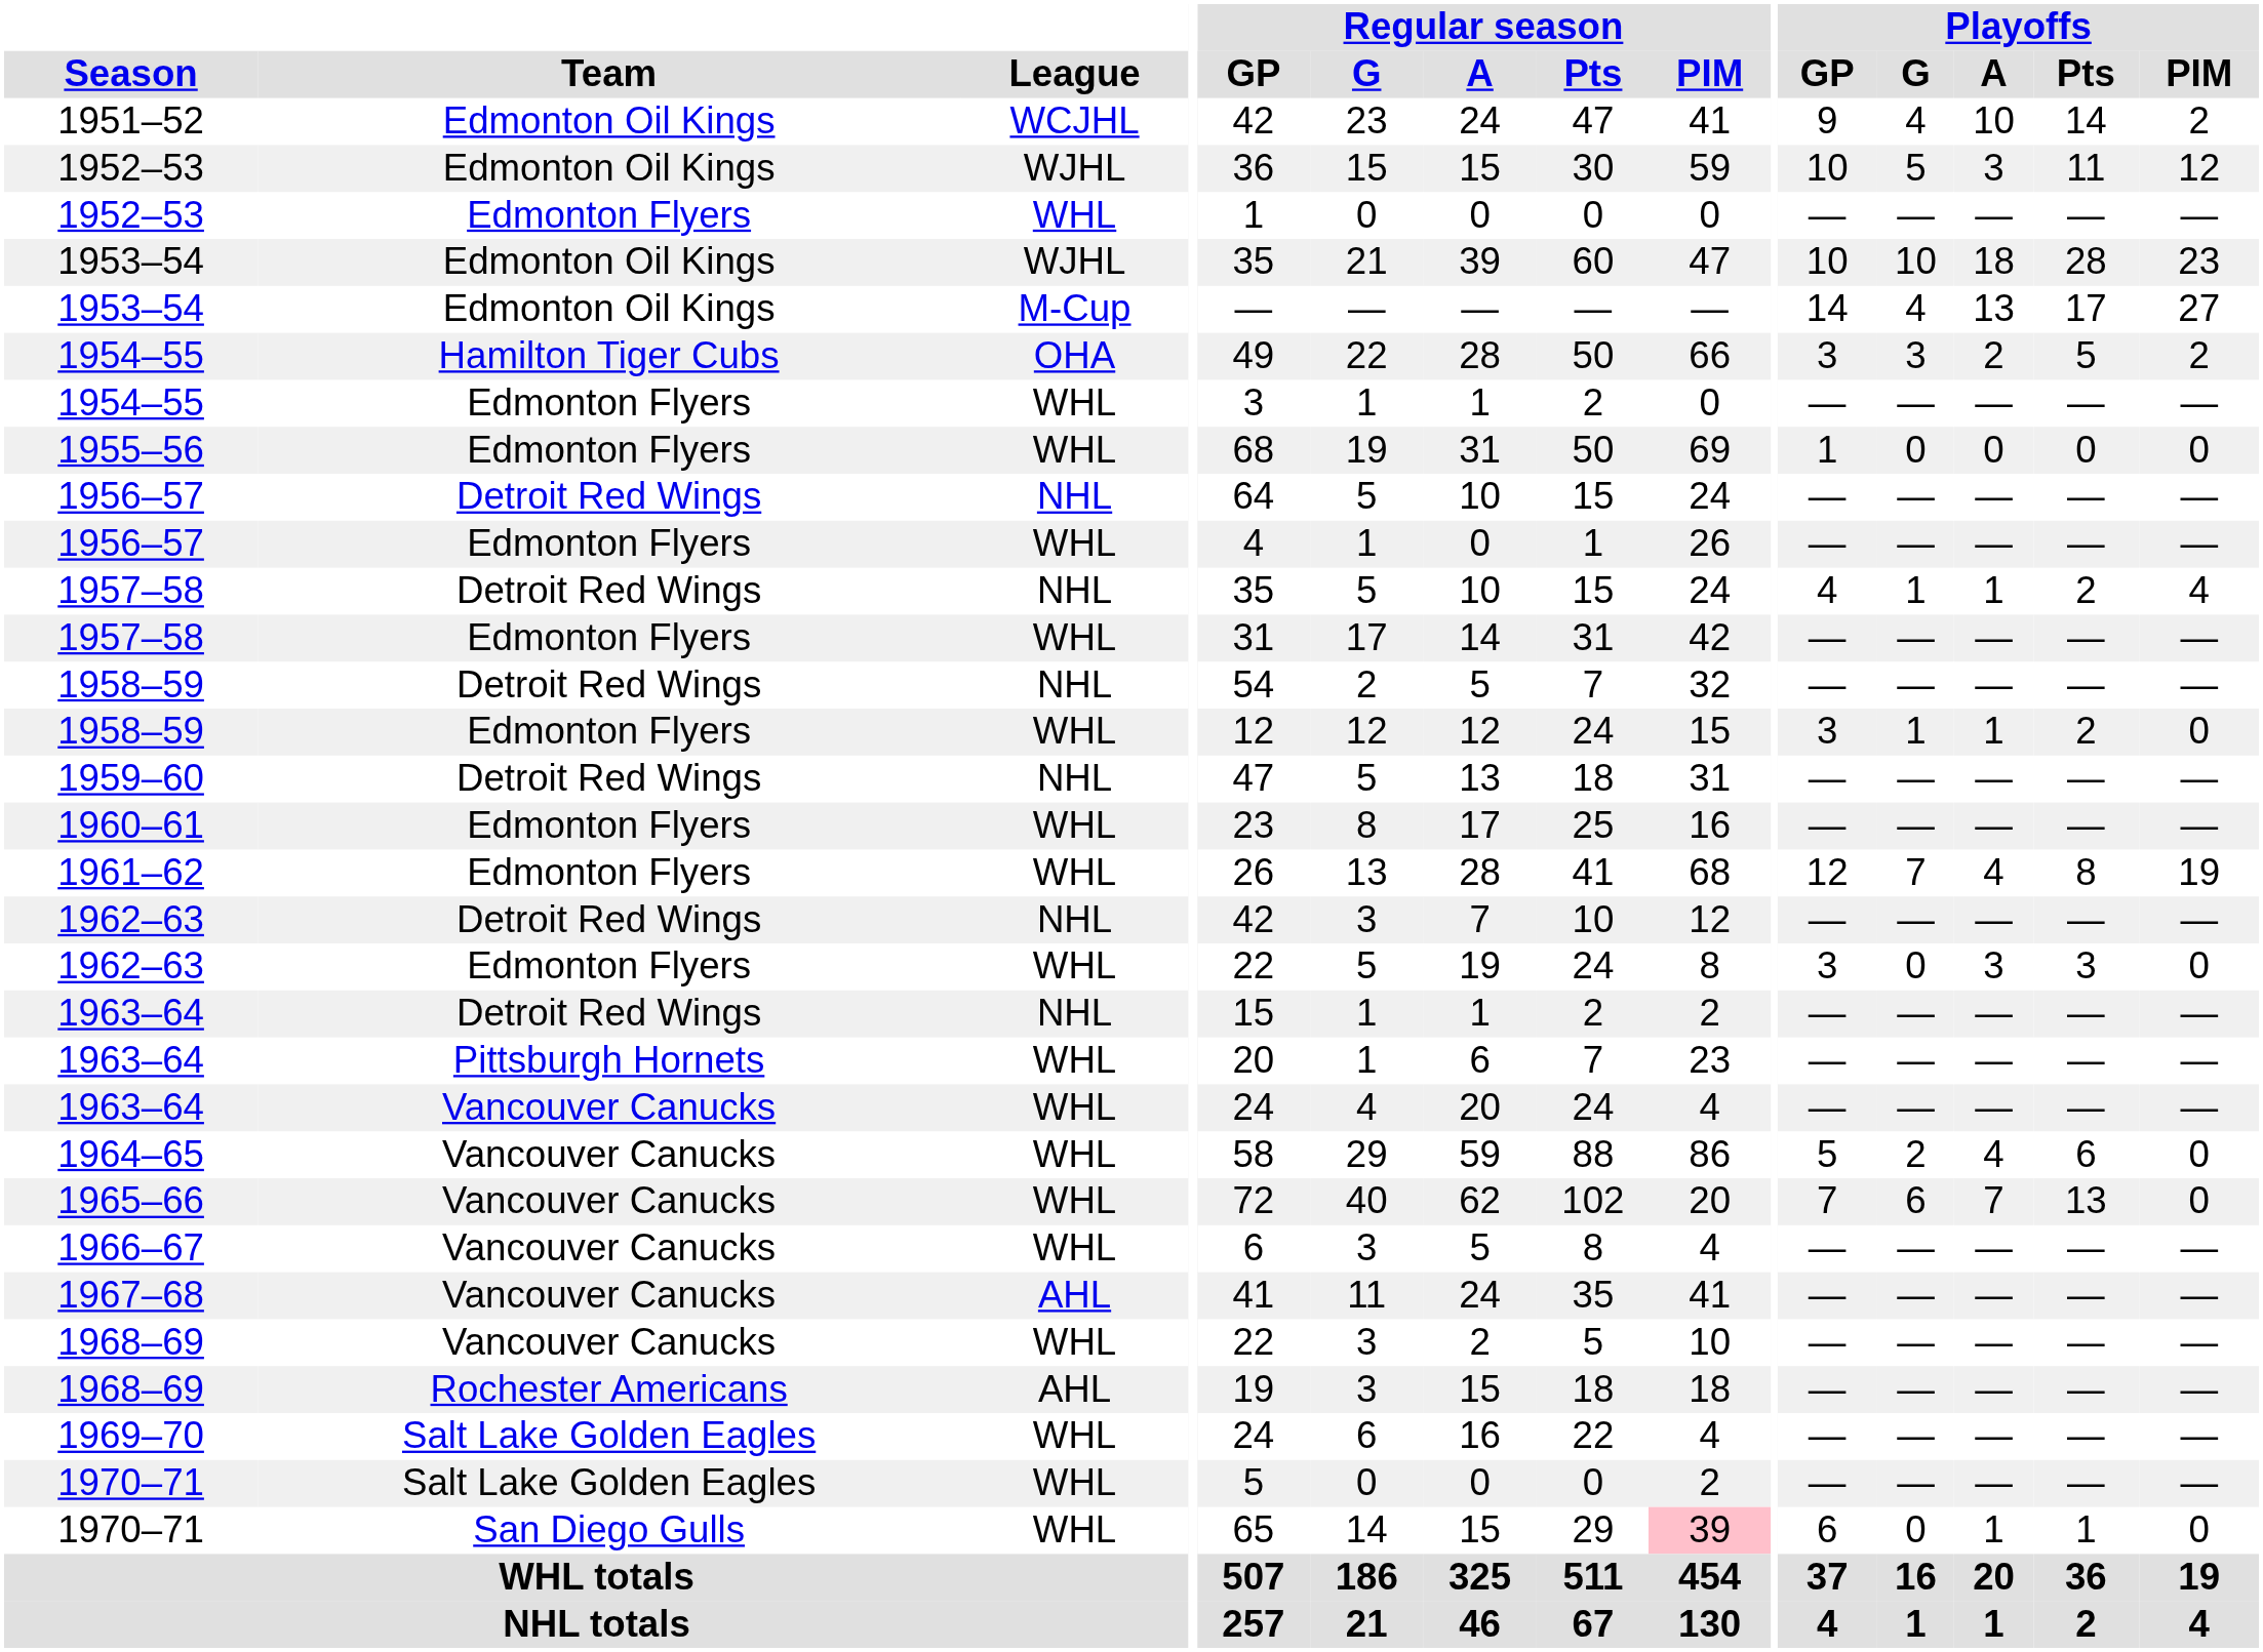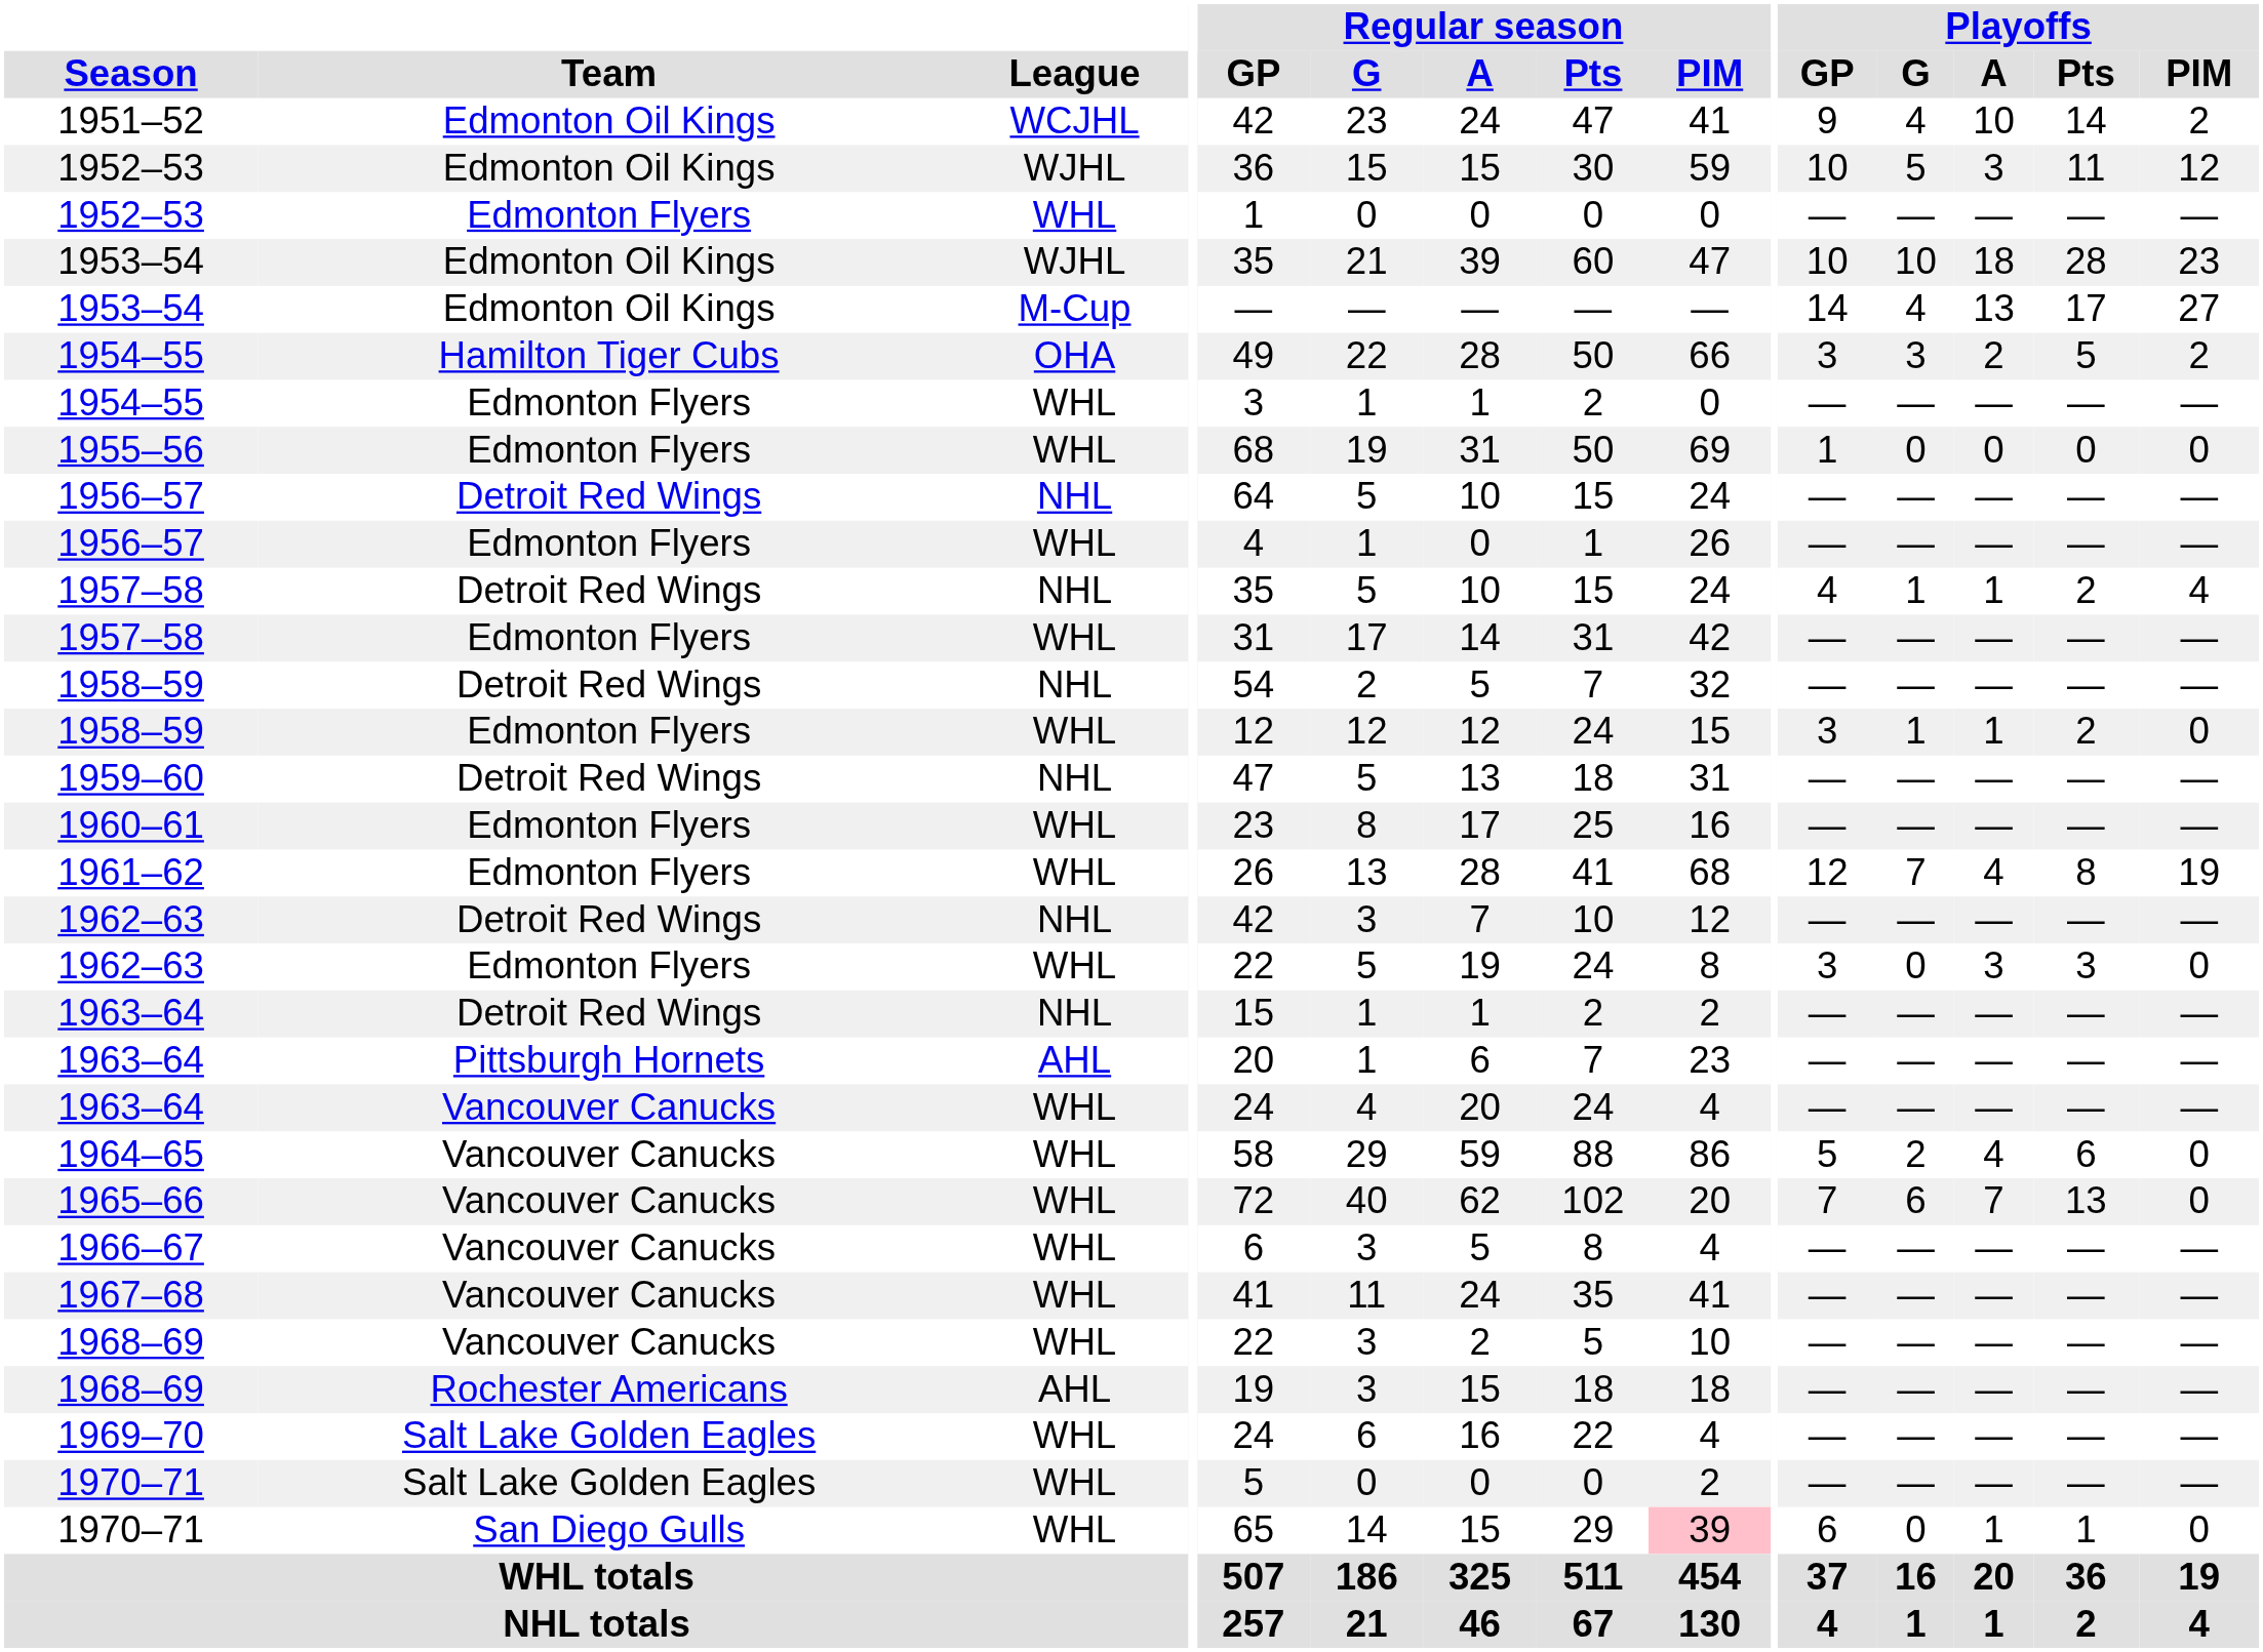1963–64 / Pittsburgh Hornets | League: WHL -> AHL
1967–68 | League: AHL -> WHL
